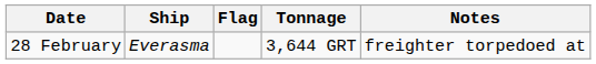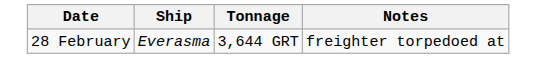- column: Flag
